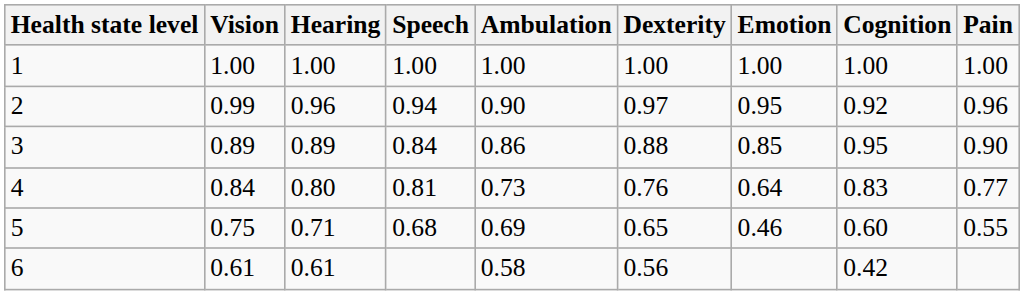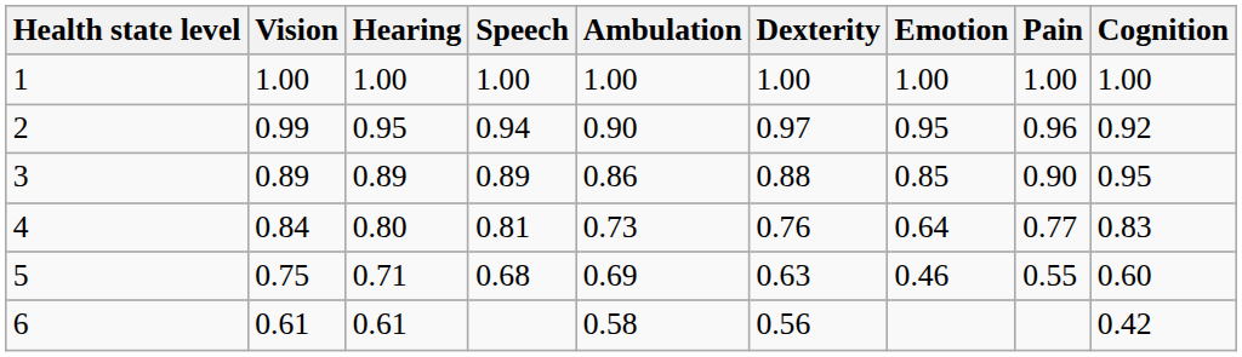columns swapped: Cognition <-> Pain
2 | Hearing: 0.96 -> 0.95
3 | Speech: 0.84 -> 0.89
5 | Dexterity: 0.65 -> 0.63
